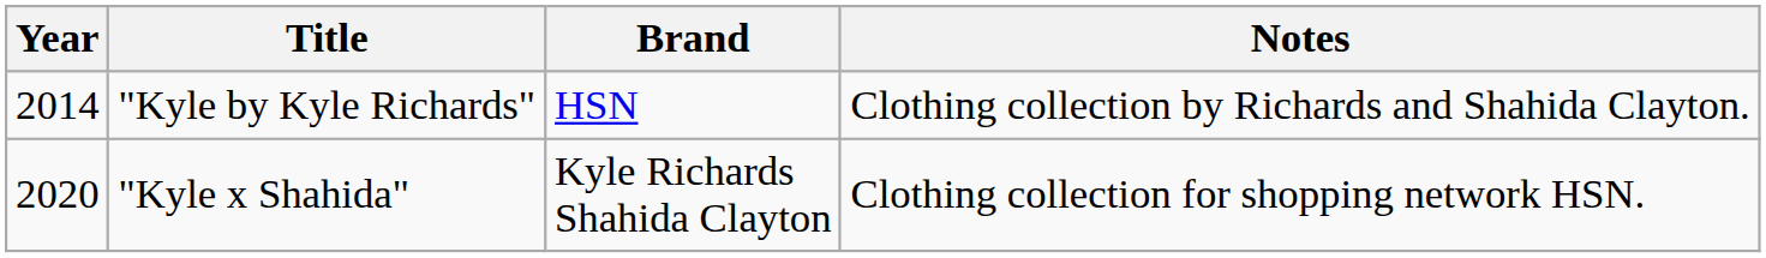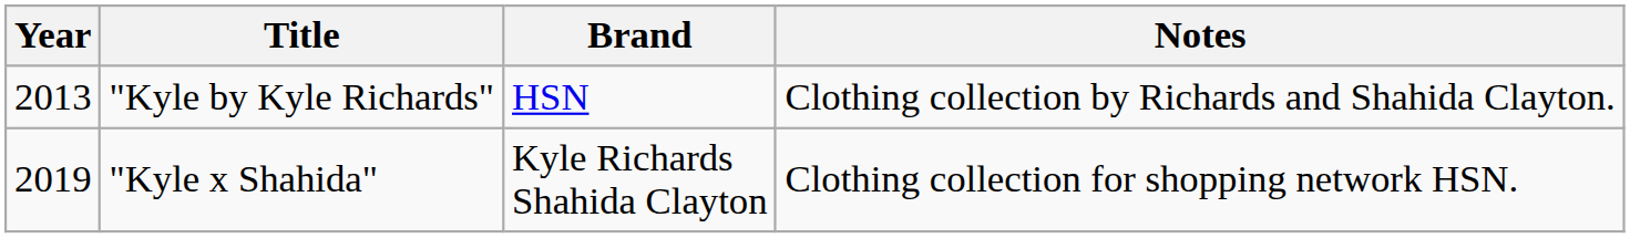"Kyle by Kyle Richards" | Year: 2014 -> 2013
"Kyle x Shahida" | Year: 2020 -> 2019
